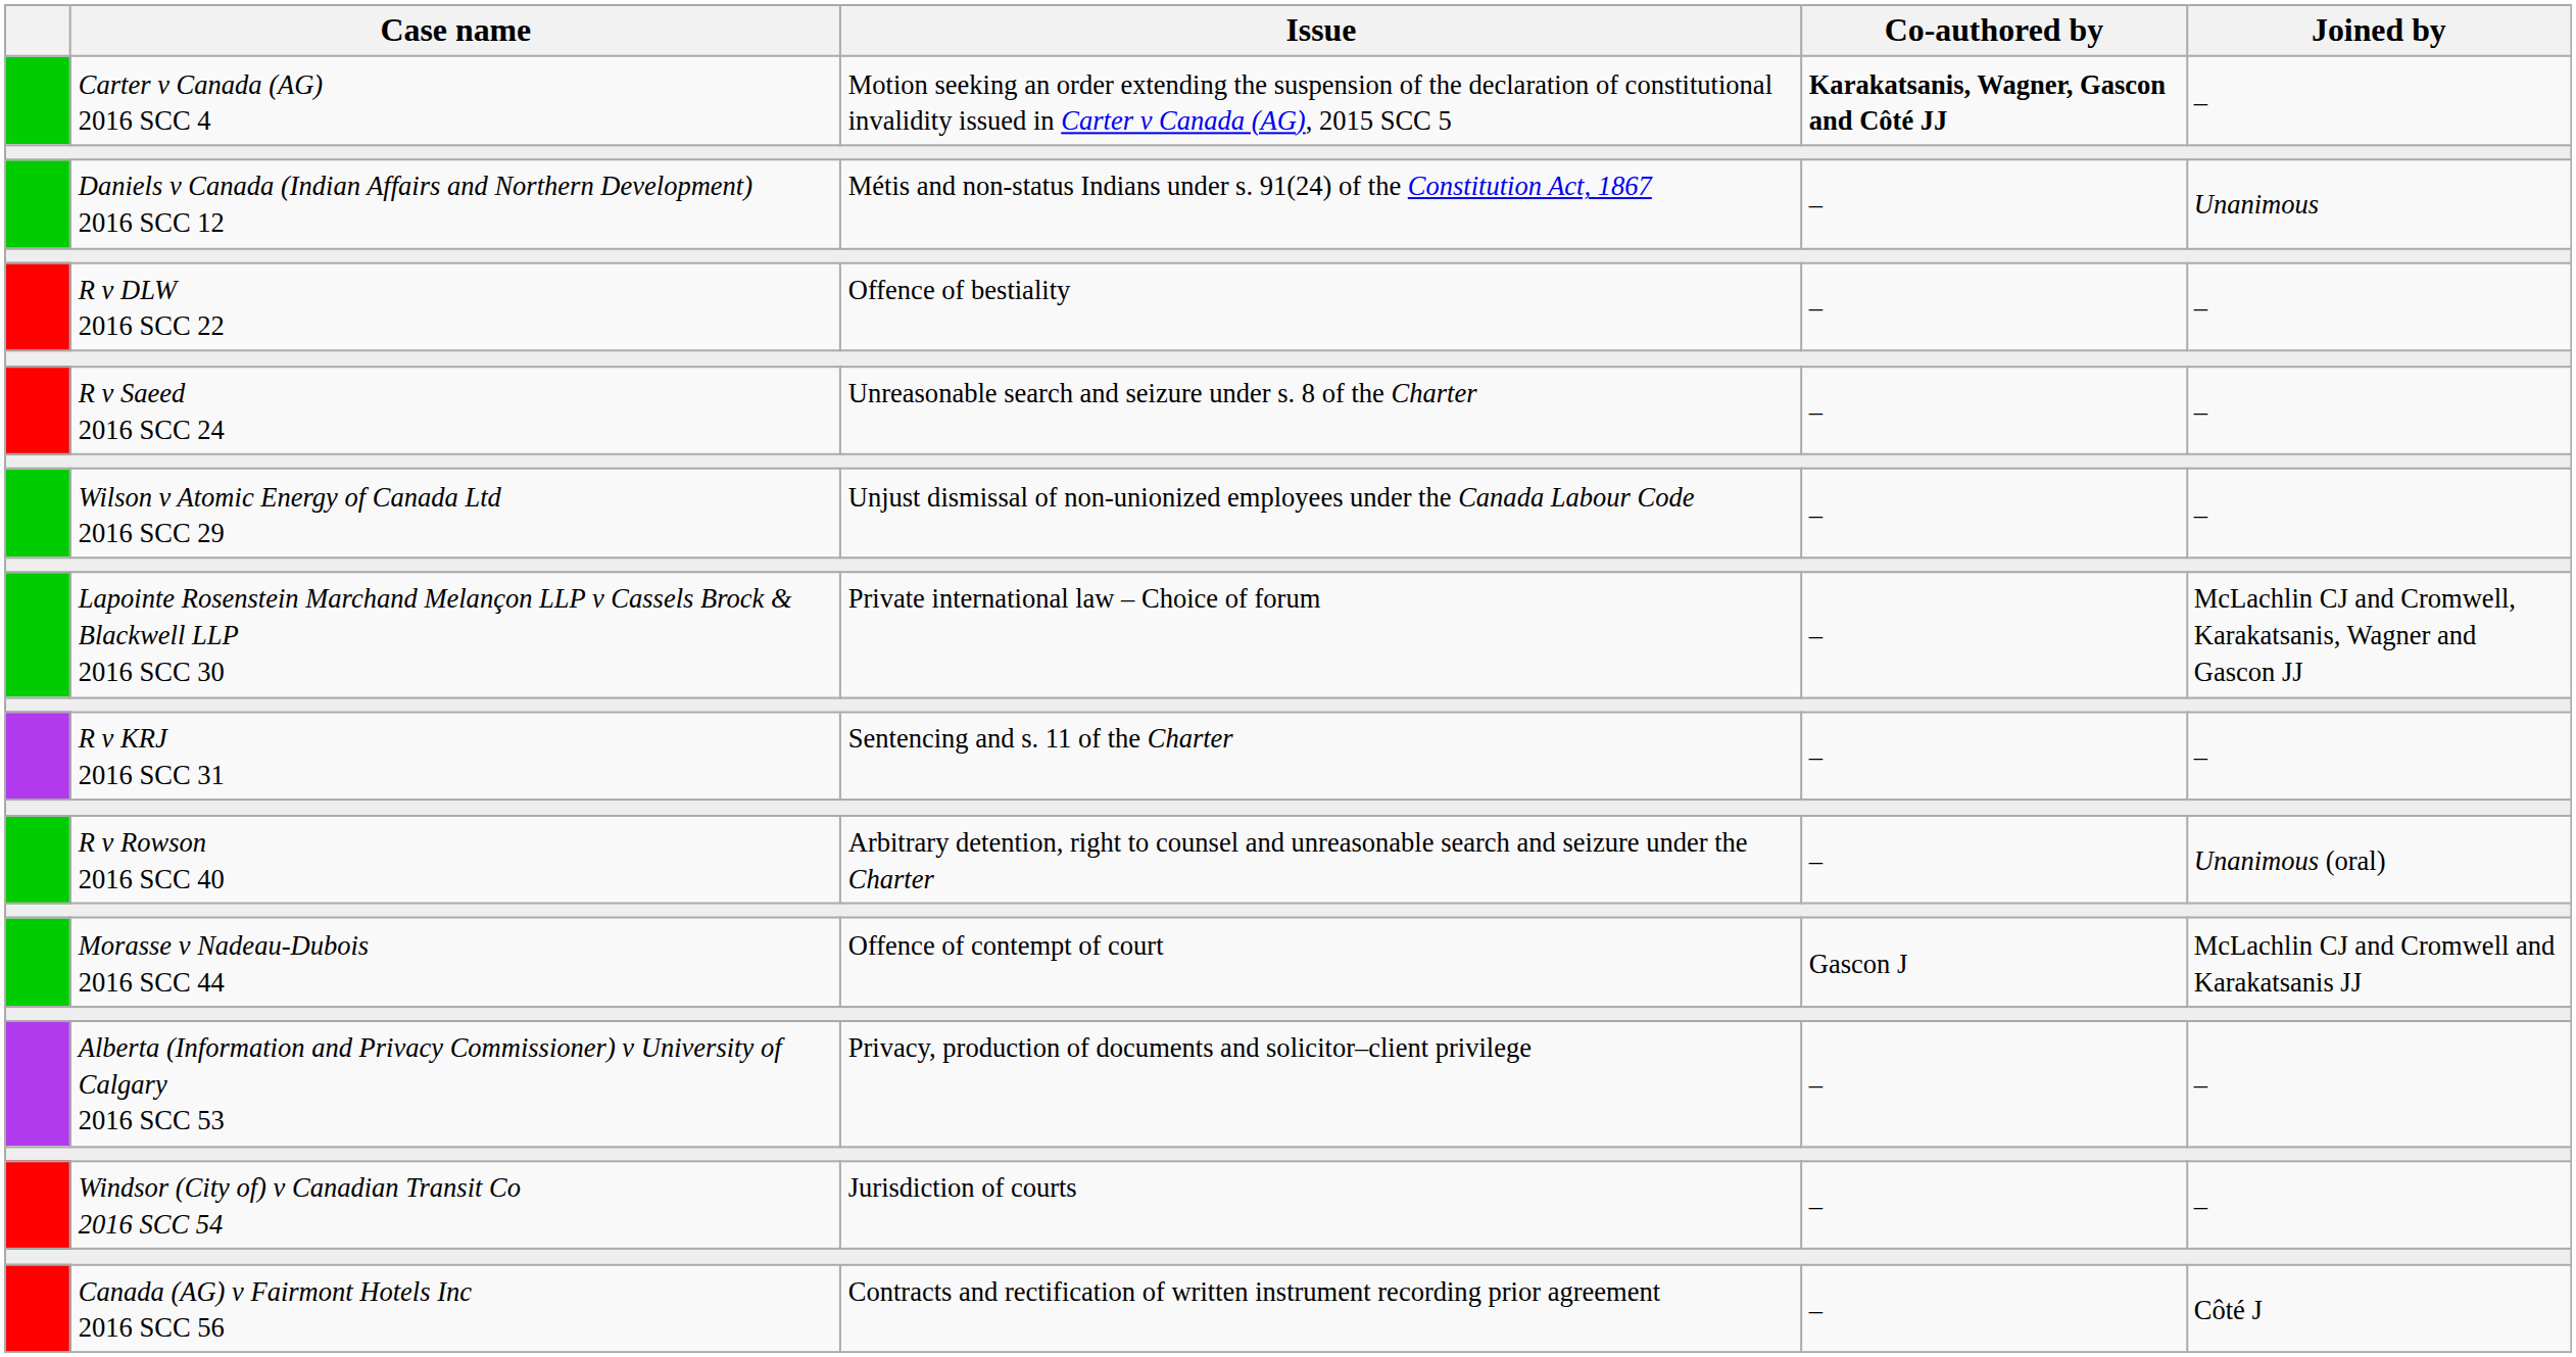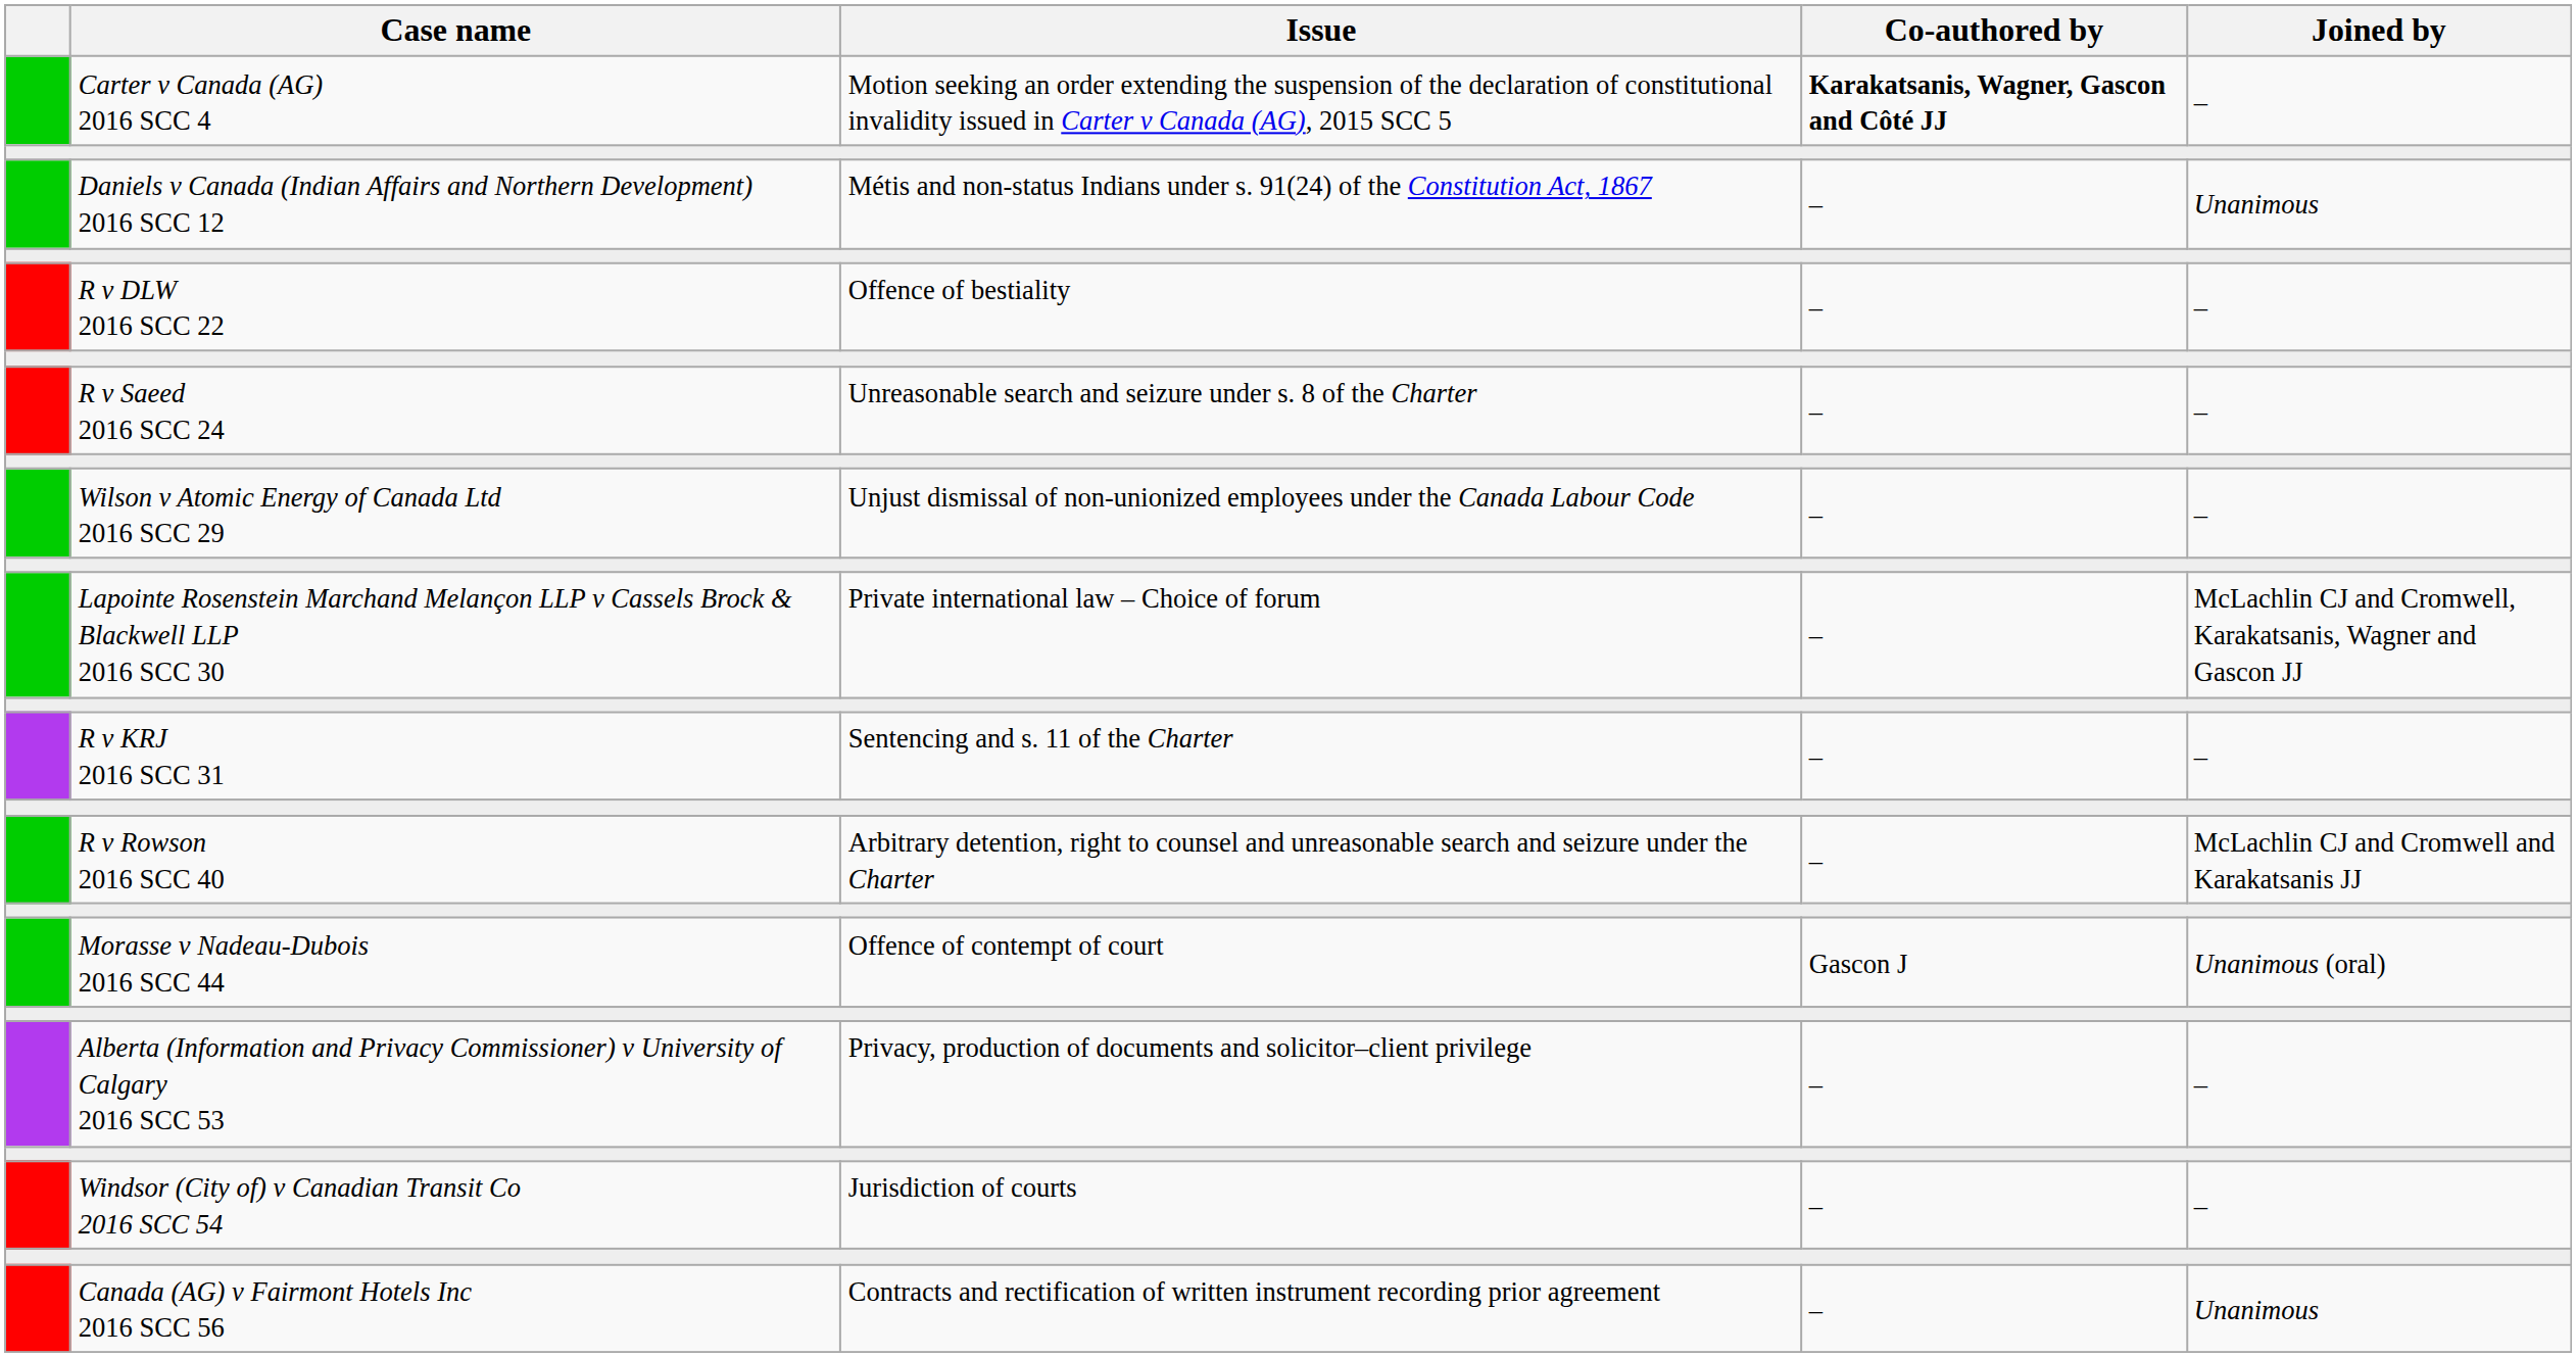R v Rowson 2016 SCC 40 | Joined by: Unanimous (oral) -> McLachlin CJ and Cromwell and Karakatsanis JJ
Morasse v Nadeau-Dubois 2016 SCC 44 | Joined by: McLachlin CJ and Cromwell and Karakatsanis JJ -> Unanimous (oral)
Canada (AG) v Fairmont Hotels Inc 2016 SCC 56 | Joined by: Côté J -> Unanimous
